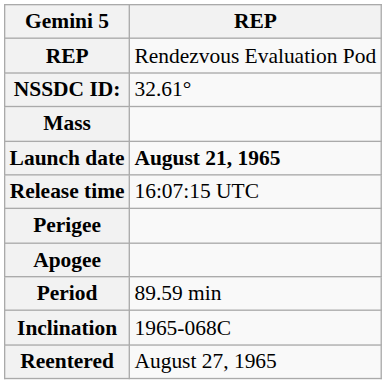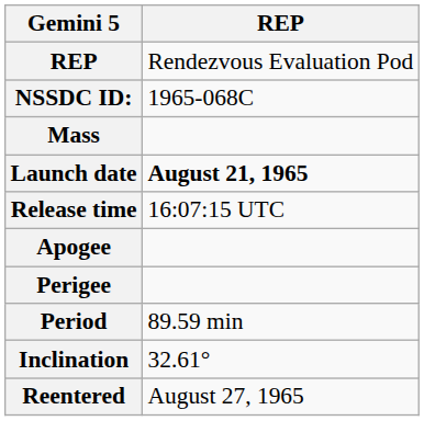NSSDC ID: | REP: 32.61° -> 1965-068C
rows swapped: Perigee <-> Apogee
Inclination | REP: 1965-068C -> 32.61°
